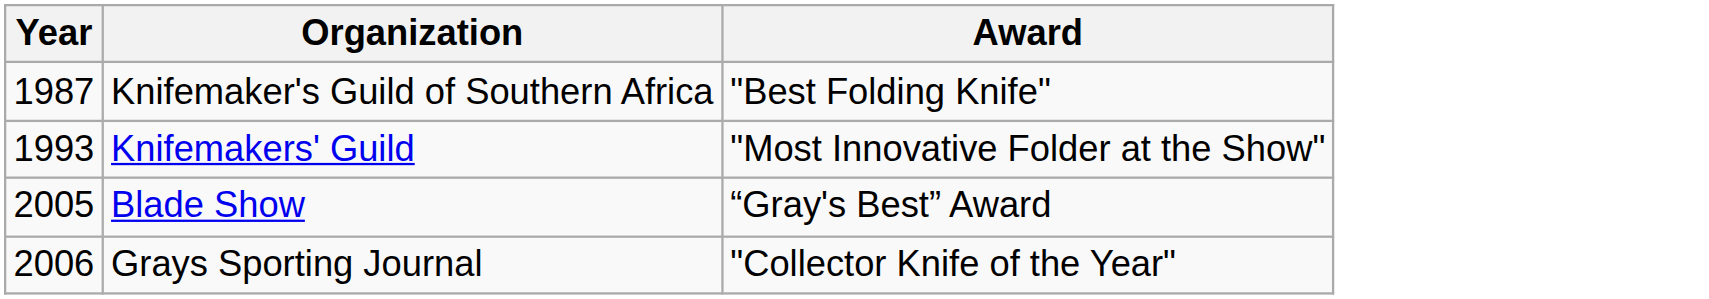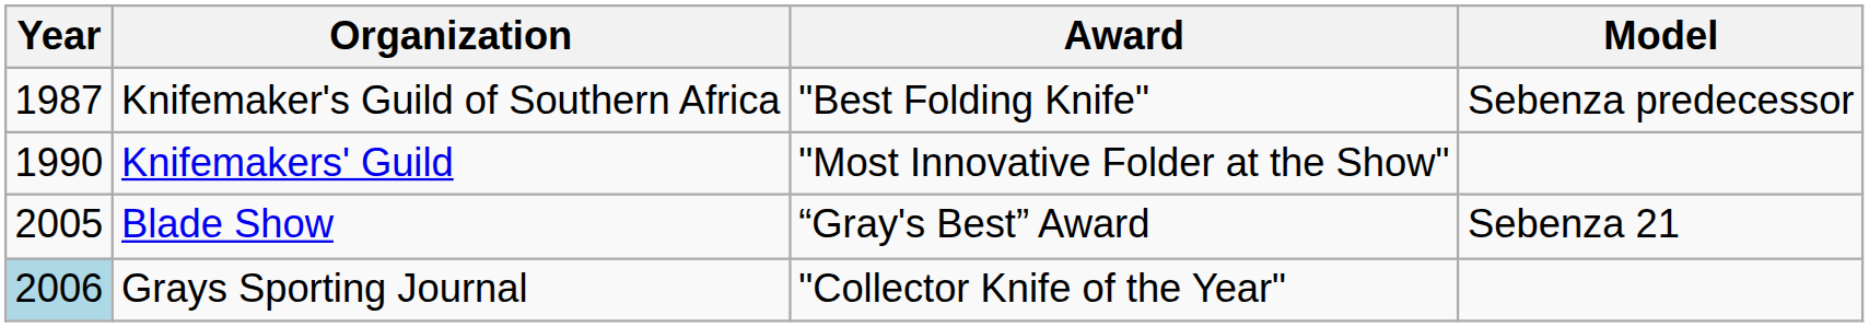+ column: Model | Sebenza predecessor | Sebenza 21
Knifemakers' Guild | Year: 1993 -> 1990
Grays Sporting Journal | Year: no background -> lightblue background
